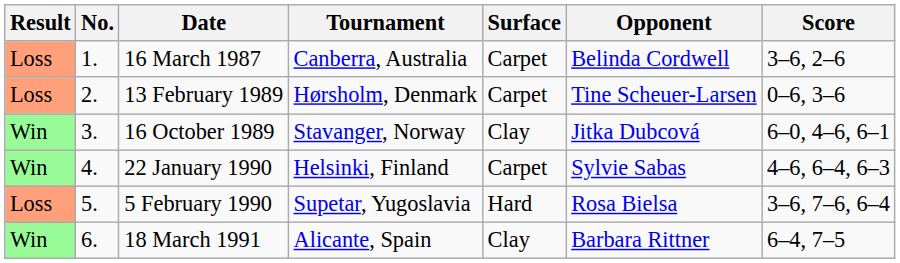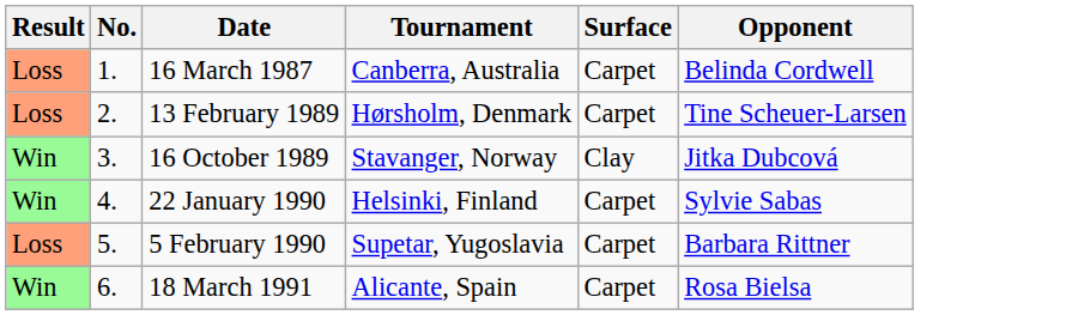- column: Score | 3–6, 2–6 | 0–6, 3–6 | 6–0, 4–6, 6–1 | 4–6, 6–4, 6–3 | 3–6, 7–6, 6–4 | 6–4, 7–5
5 February 1990 | Surface: Hard -> Carpet
5 February 1990 | Opponent: Rosa Bielsa -> Barbara Rittner
18 March 1991 | Surface: Clay -> Carpet
18 March 1991 | Opponent: Barbara Rittner -> Rosa Bielsa
